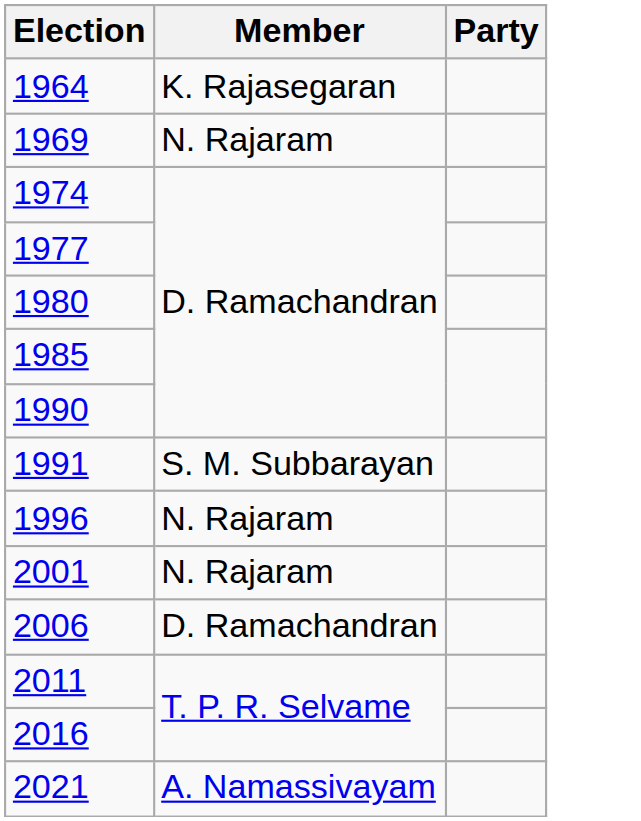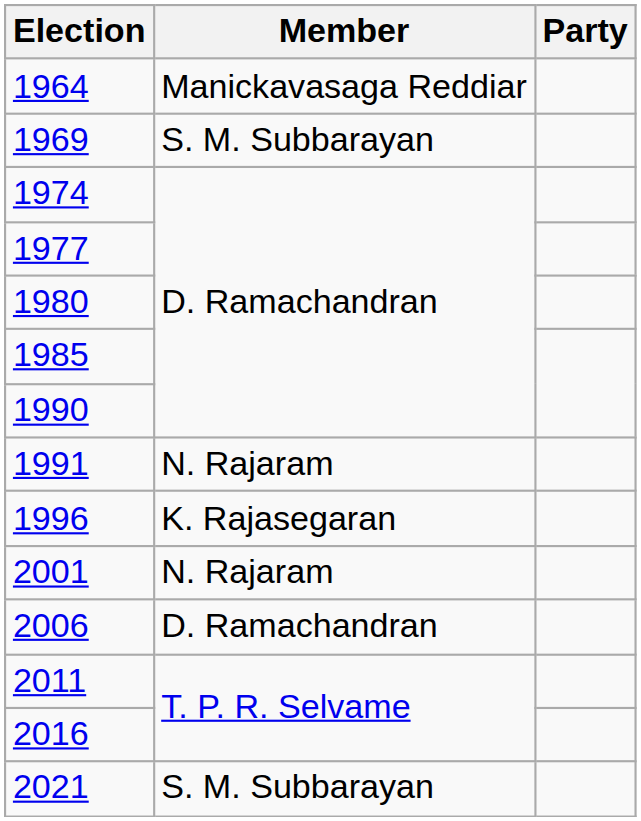1964 | Member: K. Rajasegaran -> Manickavasaga Reddiar
1969 | Member: N. Rajaram -> S. M. Subbarayan
1991 | Member: S. M. Subbarayan -> N. Rajaram
1996 | Member: N. Rajaram -> K. Rajasegaran
2021 | Member: A. Namassivayam -> S. M. Subbarayan
